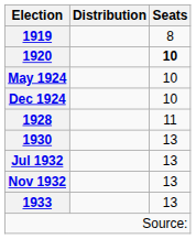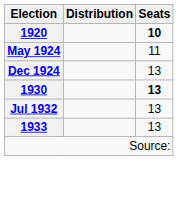- row: 1919 | 8
May 1924 | Seats: 10 -> 11
Dec 1924 | Seats: 10 -> 13
- row: 1928 | 11
1930 | Seats: normal -> bold
- row: Nov 1932 | 13
